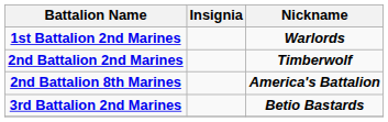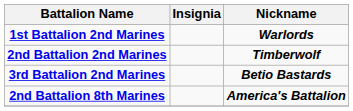rows swapped: 3rd Battalion 2nd Marines <-> 2nd Battalion 8th Marines
